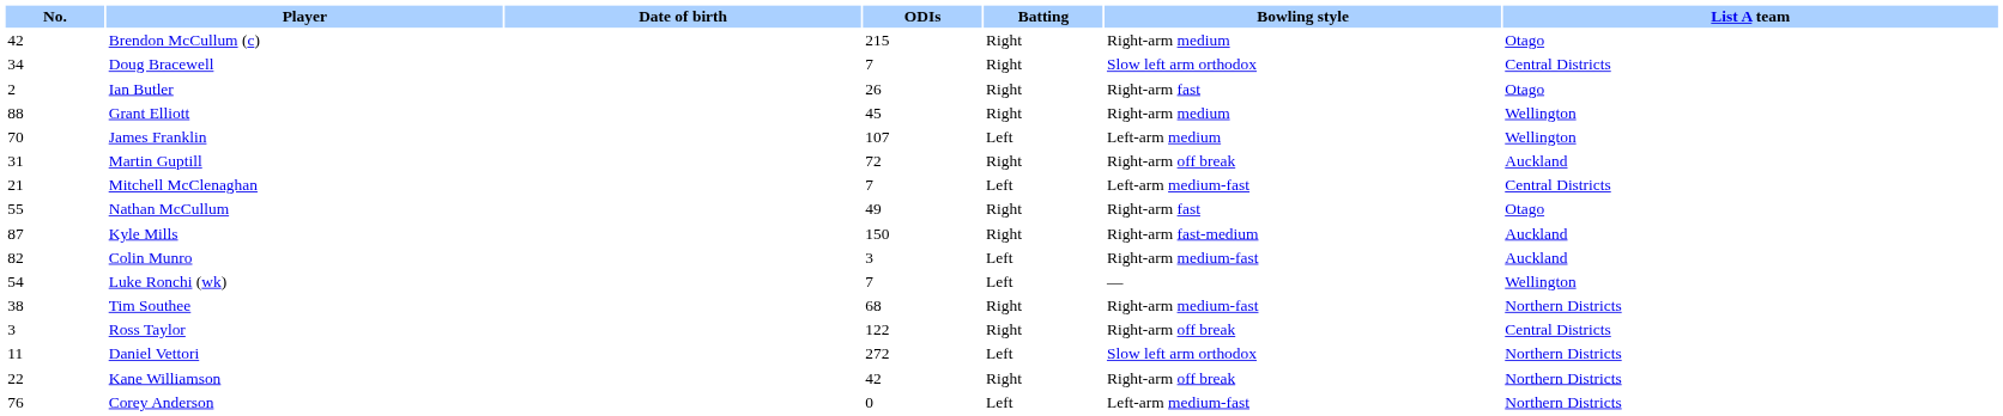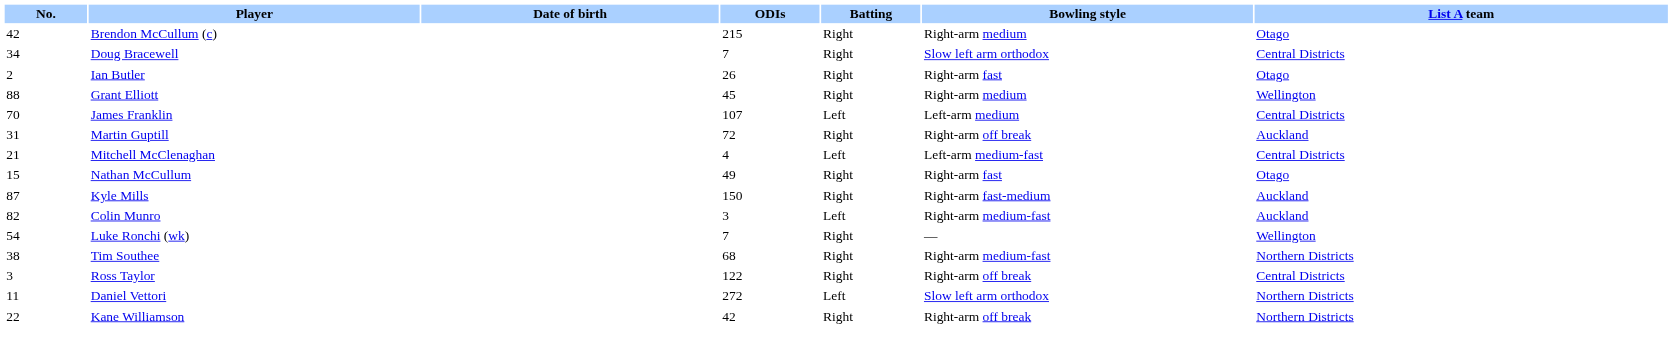James Franklin | List A team: Wellington -> Central Districts
Mitchell McClenaghan | ODIs: 7 -> 4
Nathan McCullum | No.: 55 -> 15
Luke Ronchi (wk) | Batting: Left -> Right
- row: 76 | Corey Anderson | 0 | Left | Left-arm medium-fast | Northern Districts
